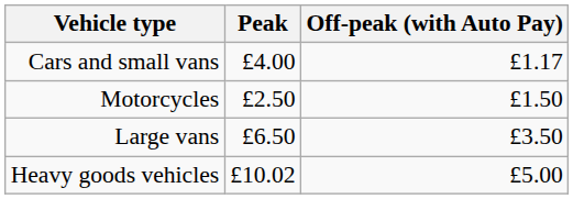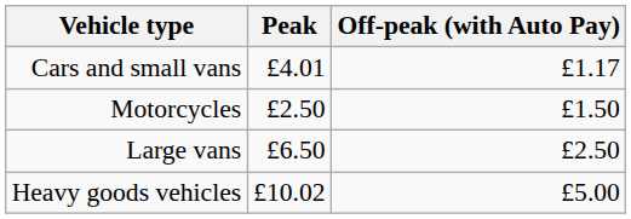Cars and small vans | Peak: £4.00 -> £4.01
Large vans | Off-peak (with Auto Pay): £3.50 -> £2.50
